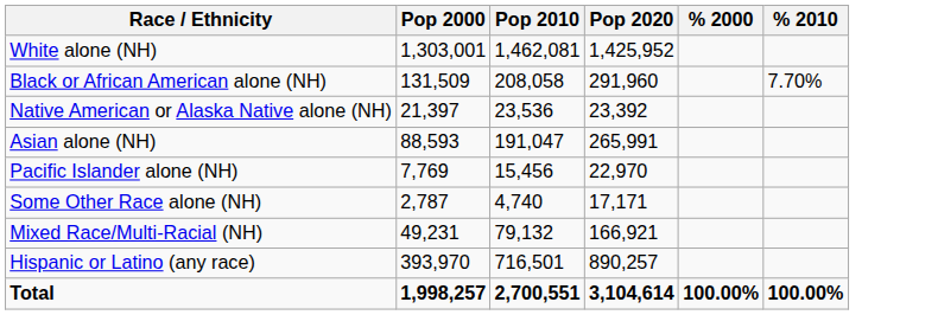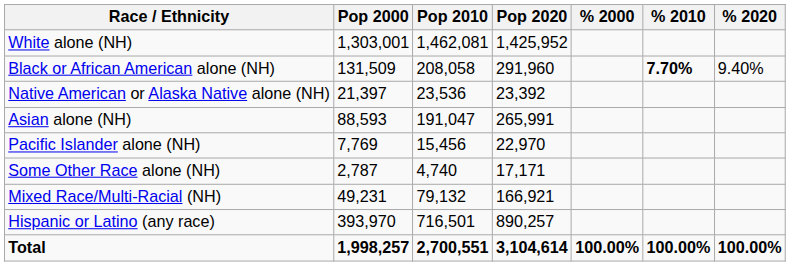+ column: % 2020 | 9.40% | 100.00%
Black or African American alone (NH) | % 2010: normal -> bold
